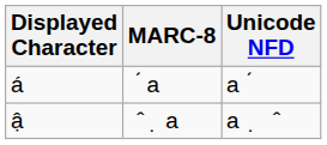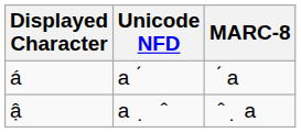columns swapped: Unicode NFD <-> MARC-8
